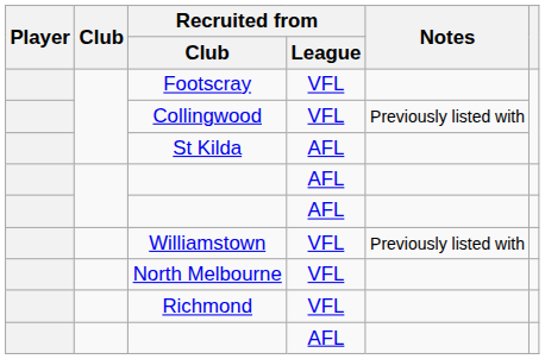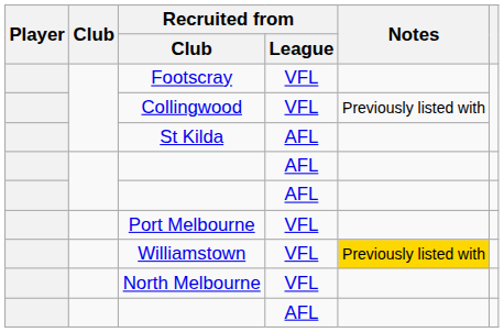+ row: Port Melbourne | VFL
Williamstown | Notes: no background -> gold background
- row: Richmond | VFL
